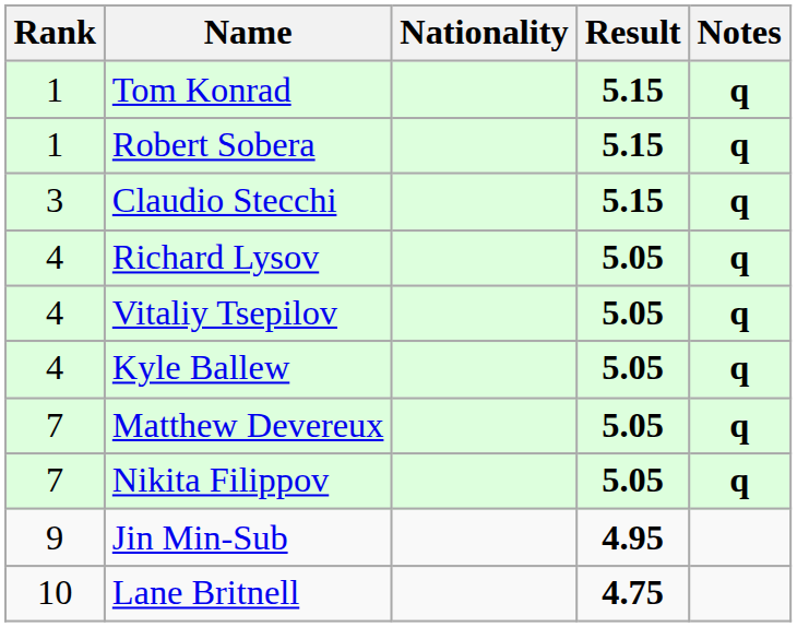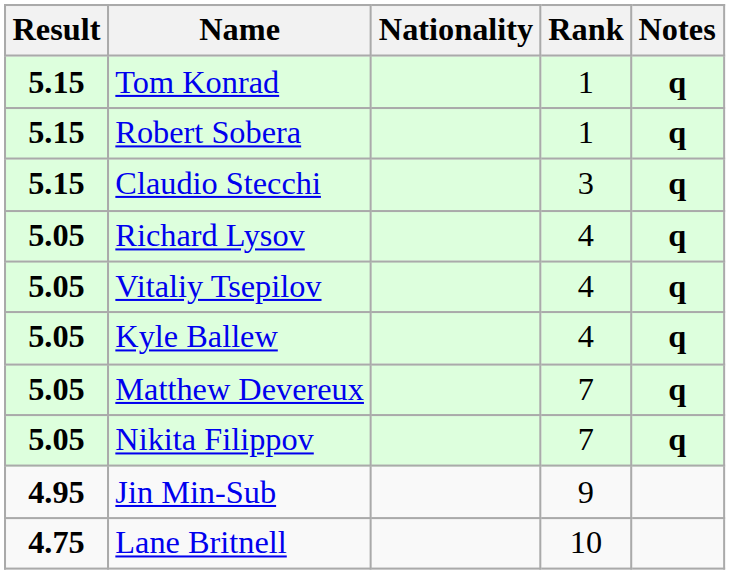columns swapped: Rank <-> Result
